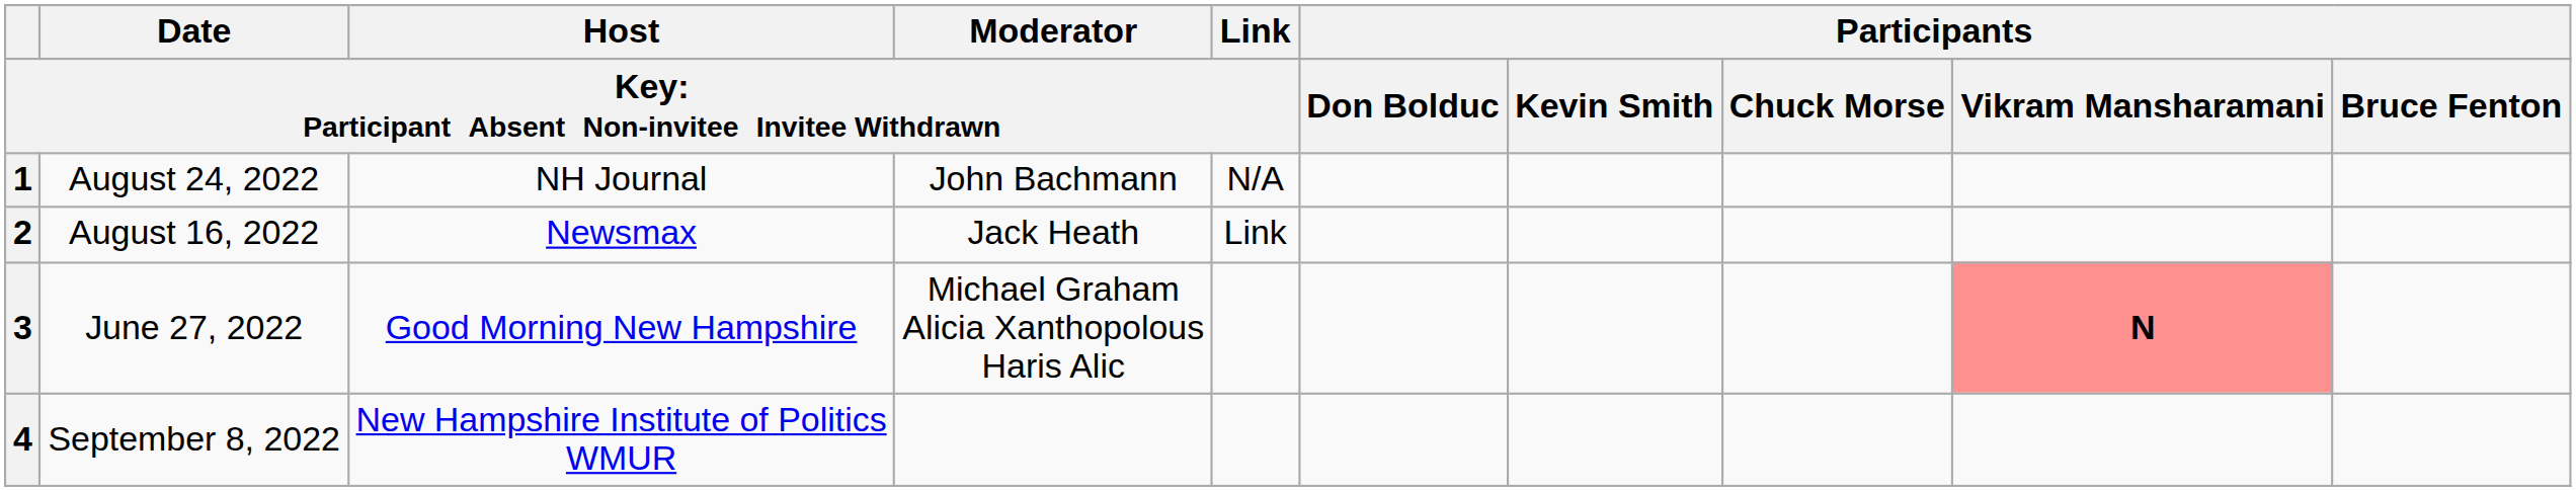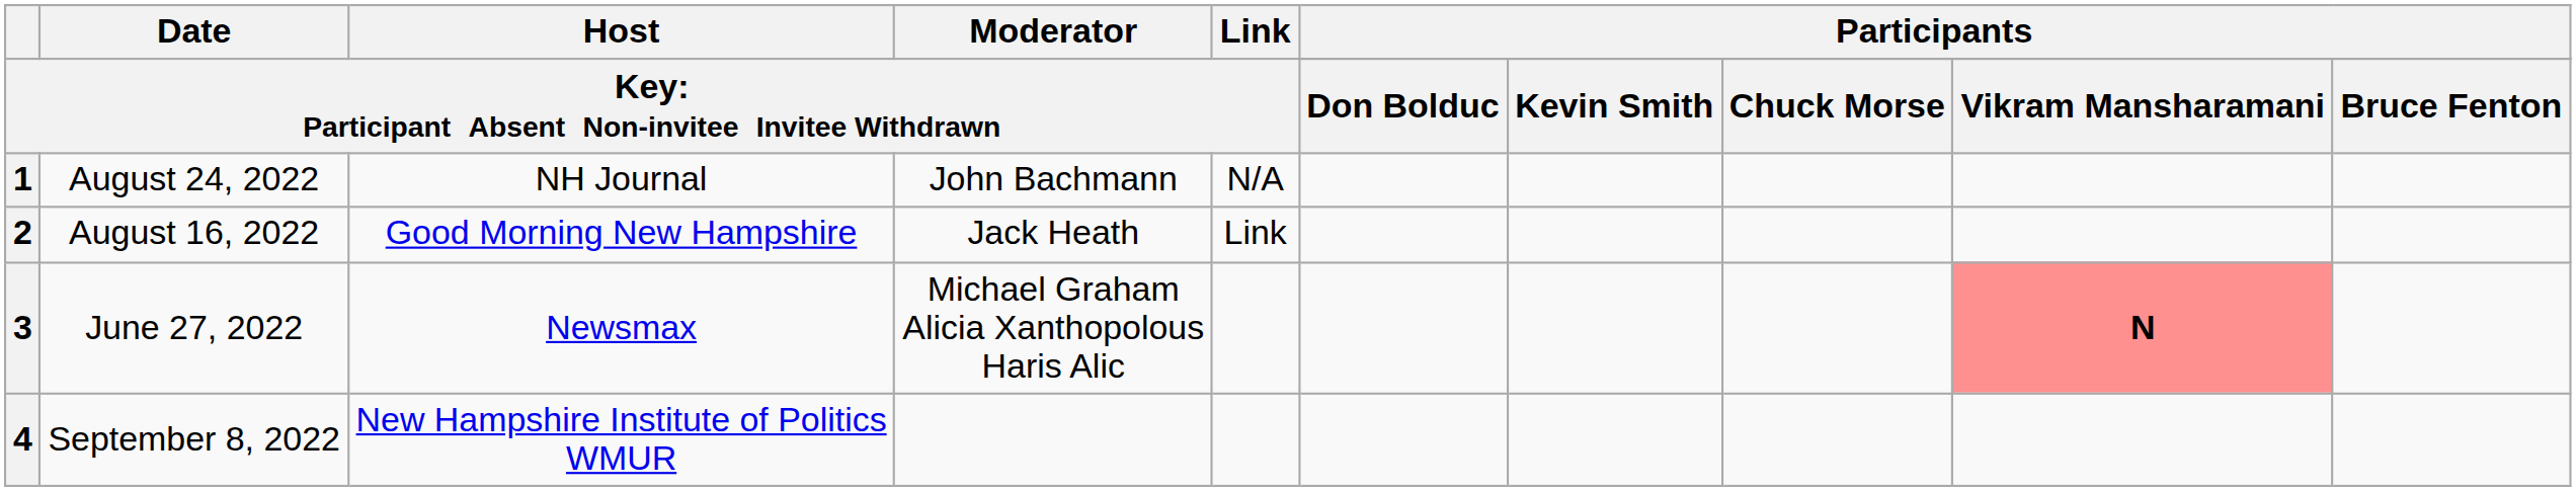2 | column 3: Newsmax -> Good Morning New Hampshire
3 | column 3: Good Morning New Hampshire -> Newsmax
